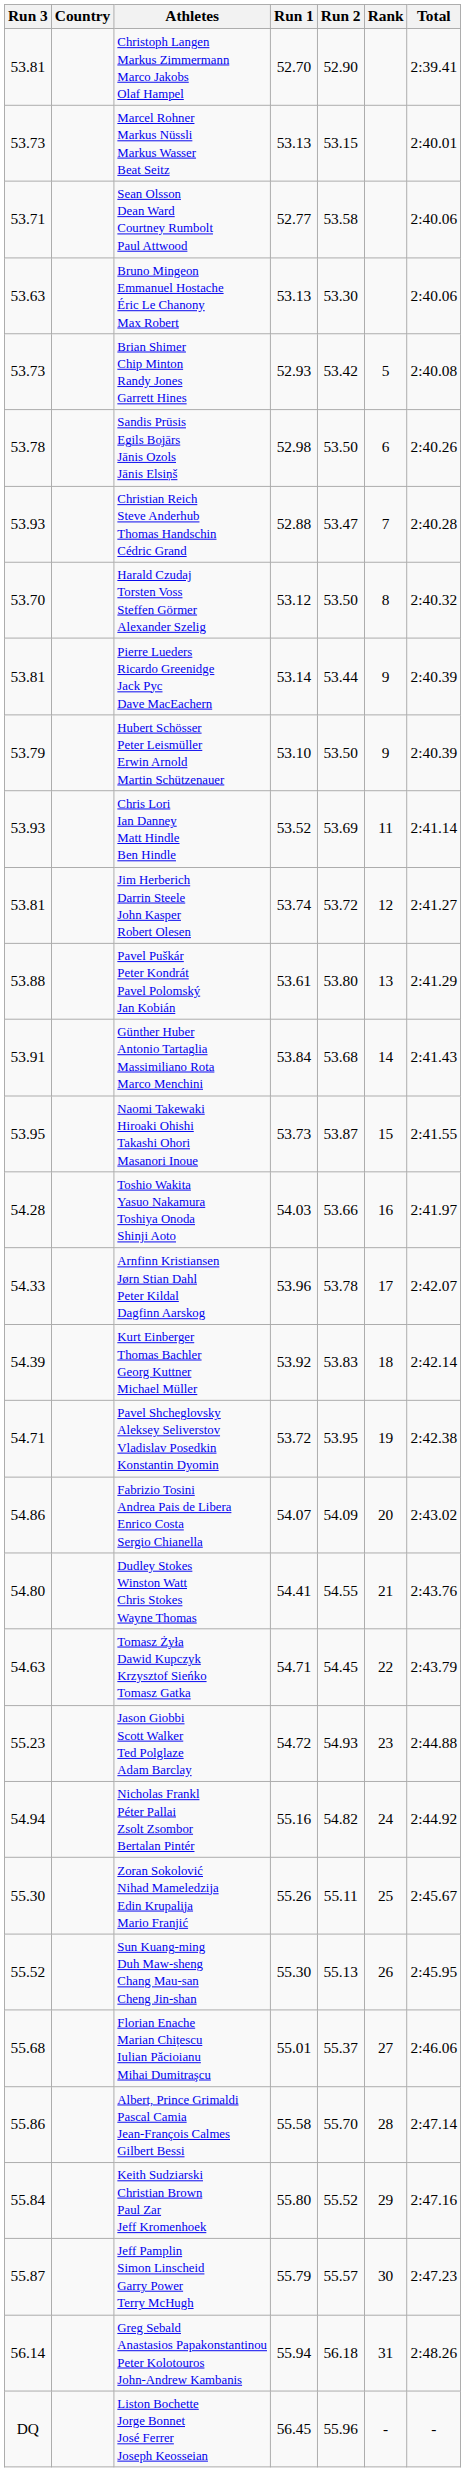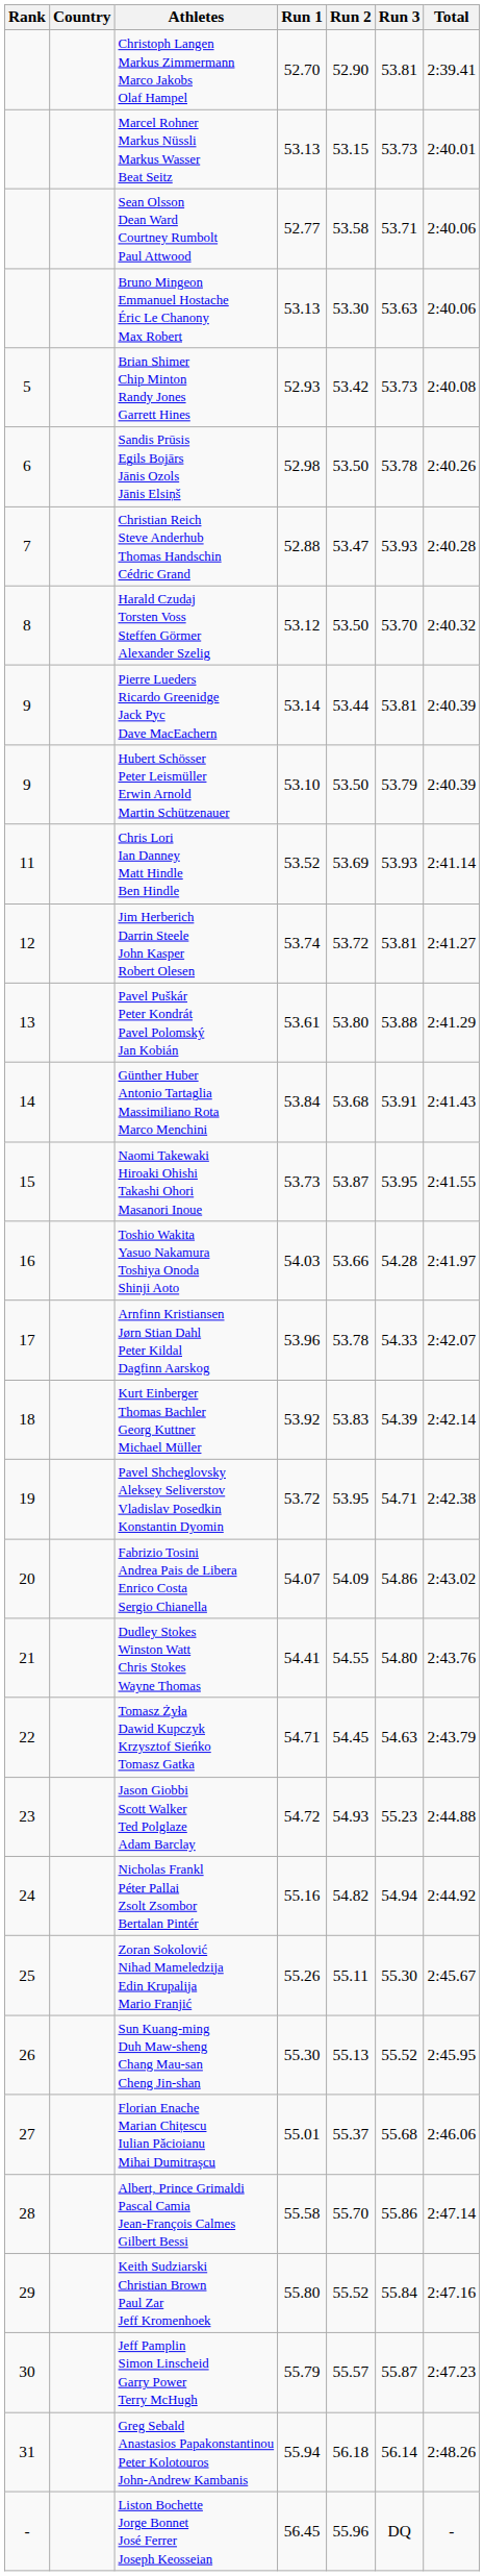columns swapped: Rank <-> Run 3
